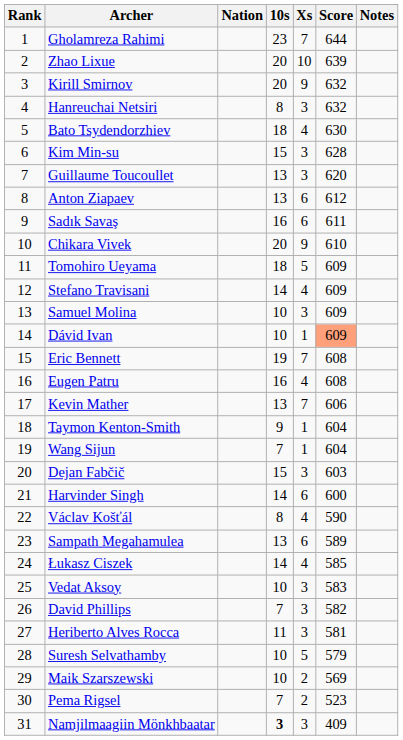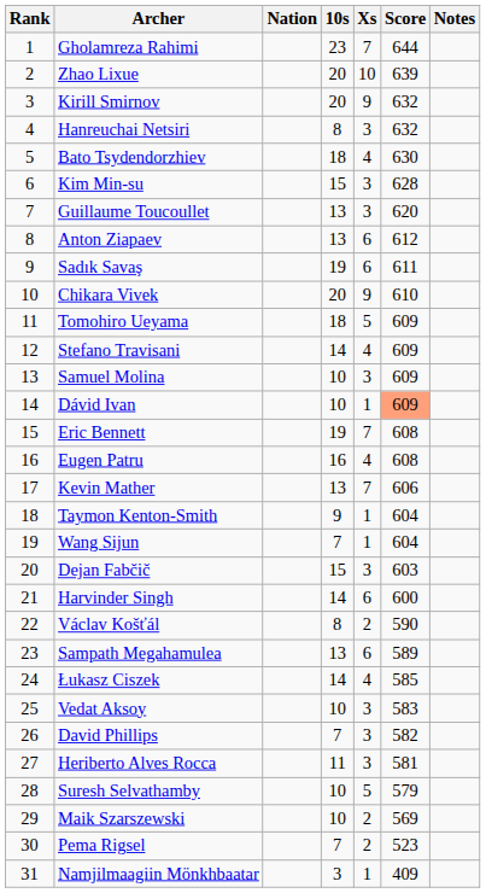Sadık Savaş | 10s: 16 -> 19
Václav Košťál | Xs: 4 -> 2
Namjilmaagiin Mönkhbaatar | 10s: bold -> normal
Namjilmaagiin Mönkhbaatar | Xs: 3 -> 1
